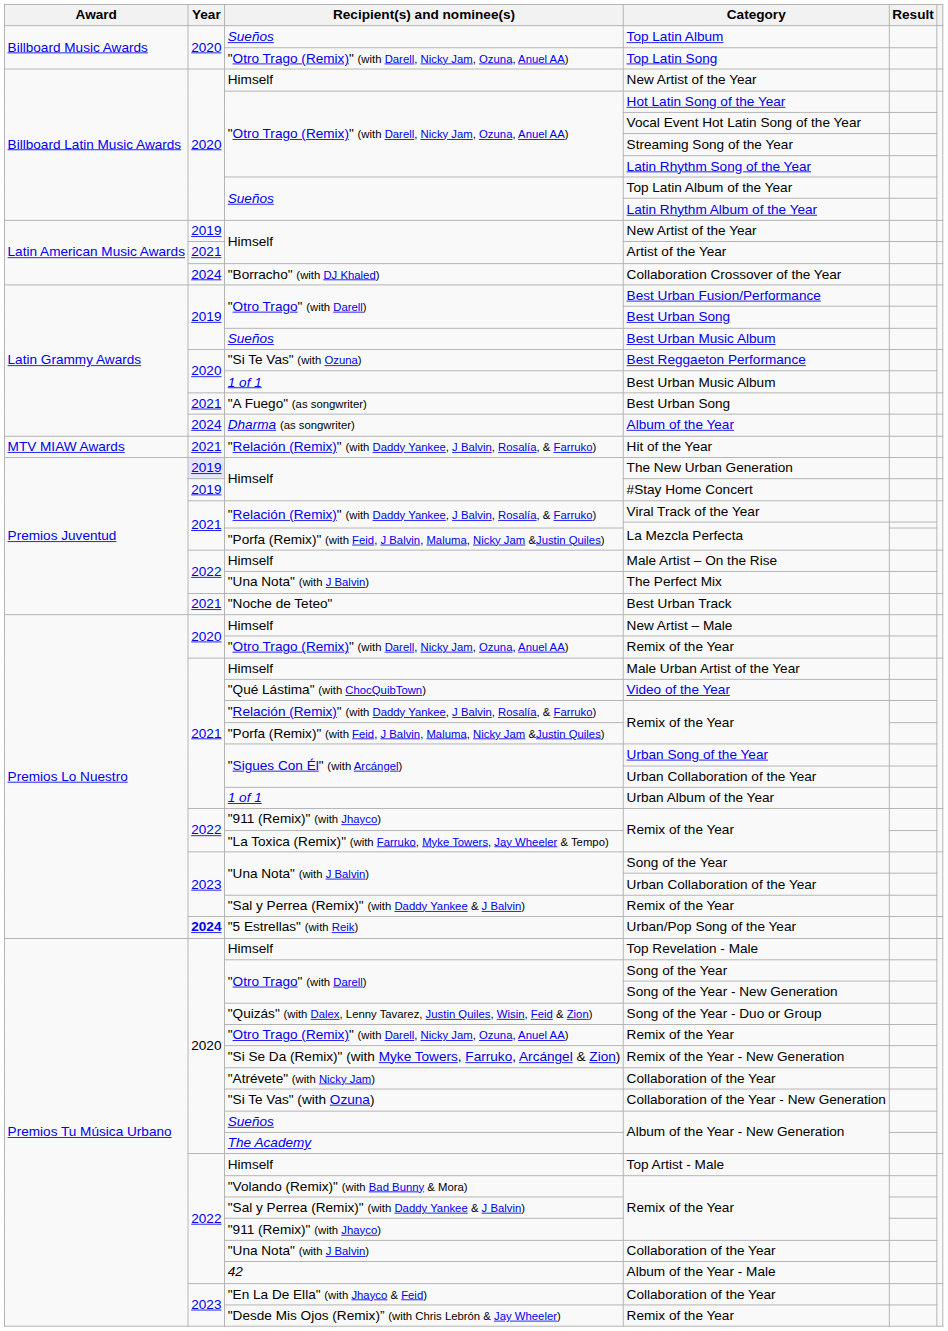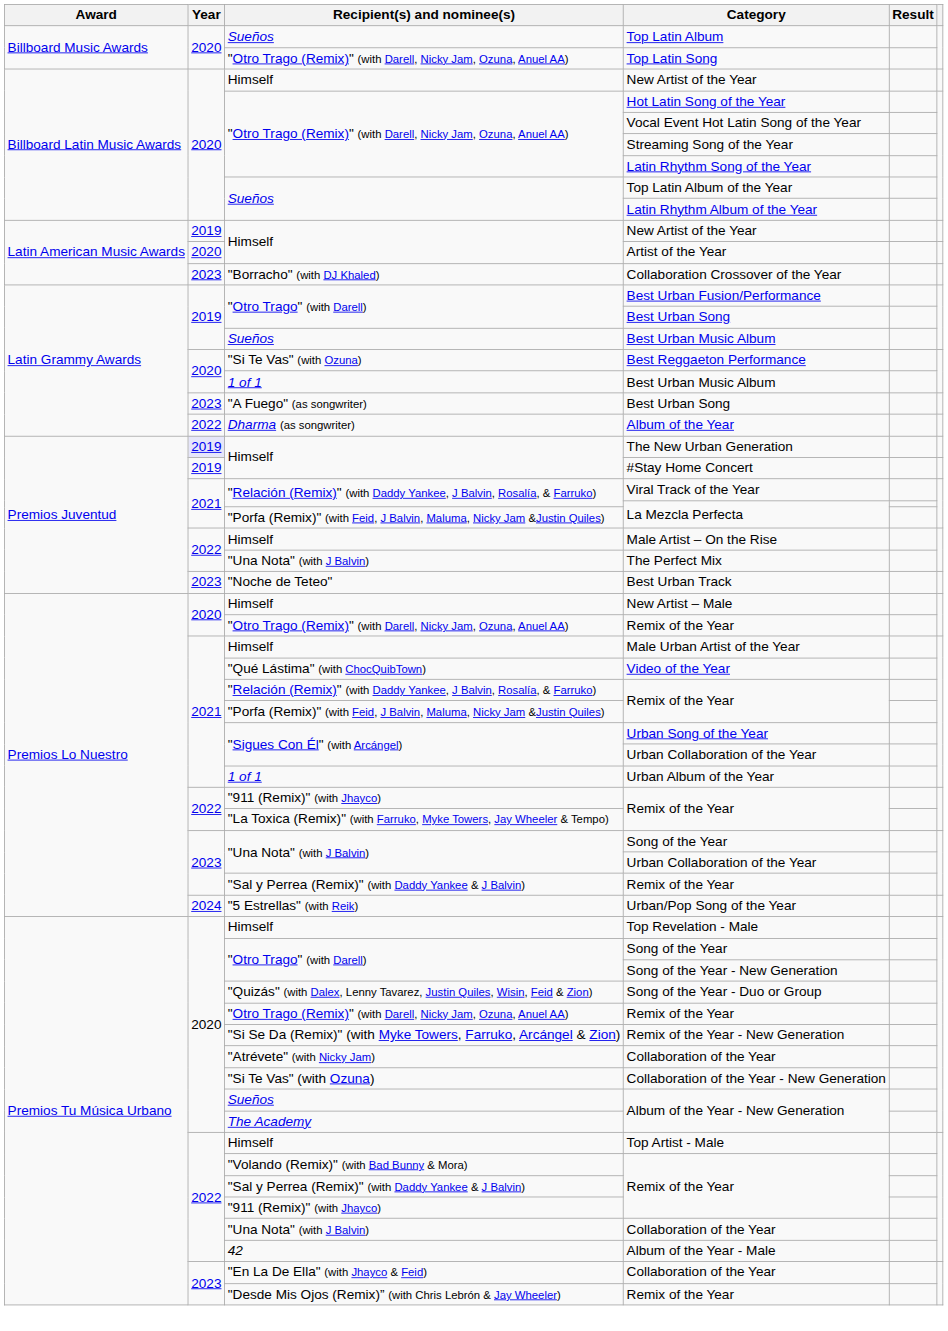Artist of the Year | Year: 2021 -> 2020
Collaboration Crossover of the Year | Year: 2024 -> 2023
"A Fuego" (as songwriter) / Best Urban Song | Year: 2021 -> 2023
Album of the Year | Year: 2024 -> 2022
- row: MTV MIAW Awards | 2021 | "Relación (Remix)" (with Daddy Yankee, J Balvin, Rosalía, & Farruko) | Hit of the Year
Best Urban Track | Year: 2021 -> 2023
Urban/Pop Song of the Year | Year: bold -> normal
